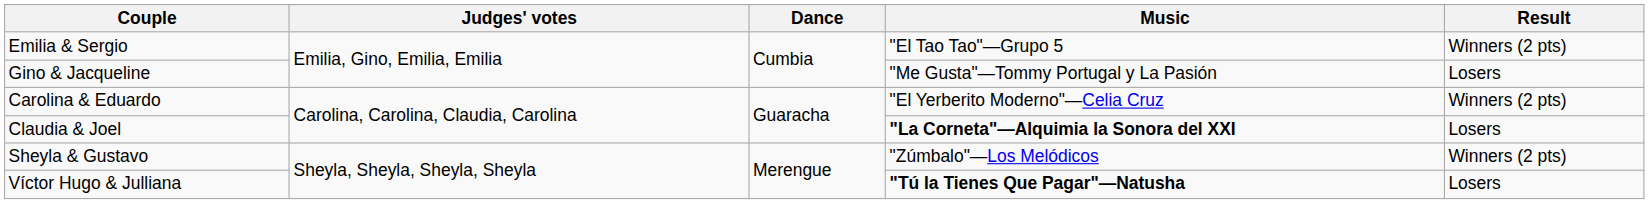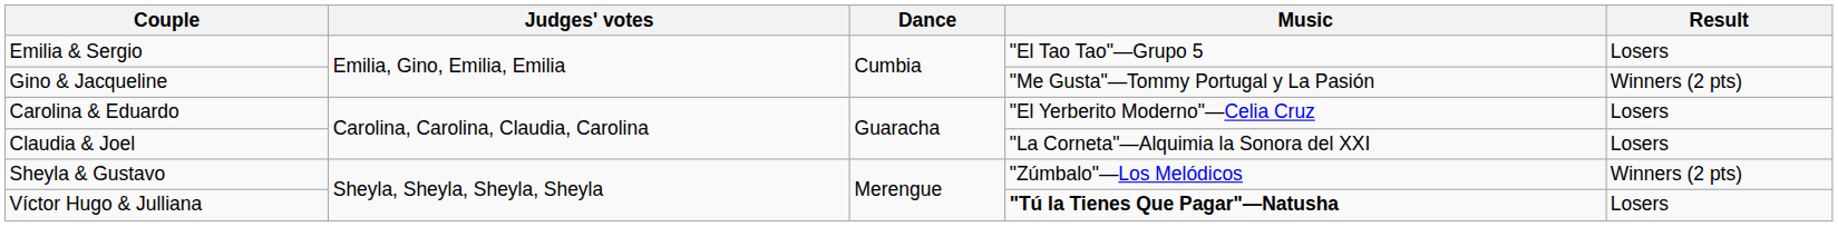Emilia & Sergio | Result: Winners (2 pts) -> Losers
Gino & Jacqueline | Result: Losers -> Winners (2 pts)
Carolina & Eduardo | Result: Winners (2 pts) -> Losers
Claudia & Joel | Music: bold -> normal
